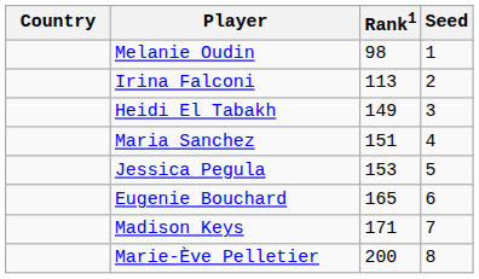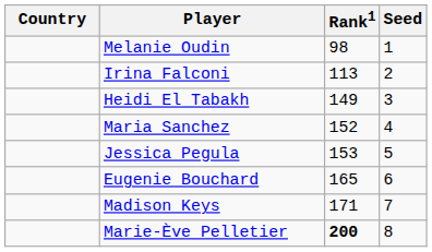Maria Sanchez | Rank1: 151 -> 152
Marie-Ève Pelletier | Rank1: normal -> bold
